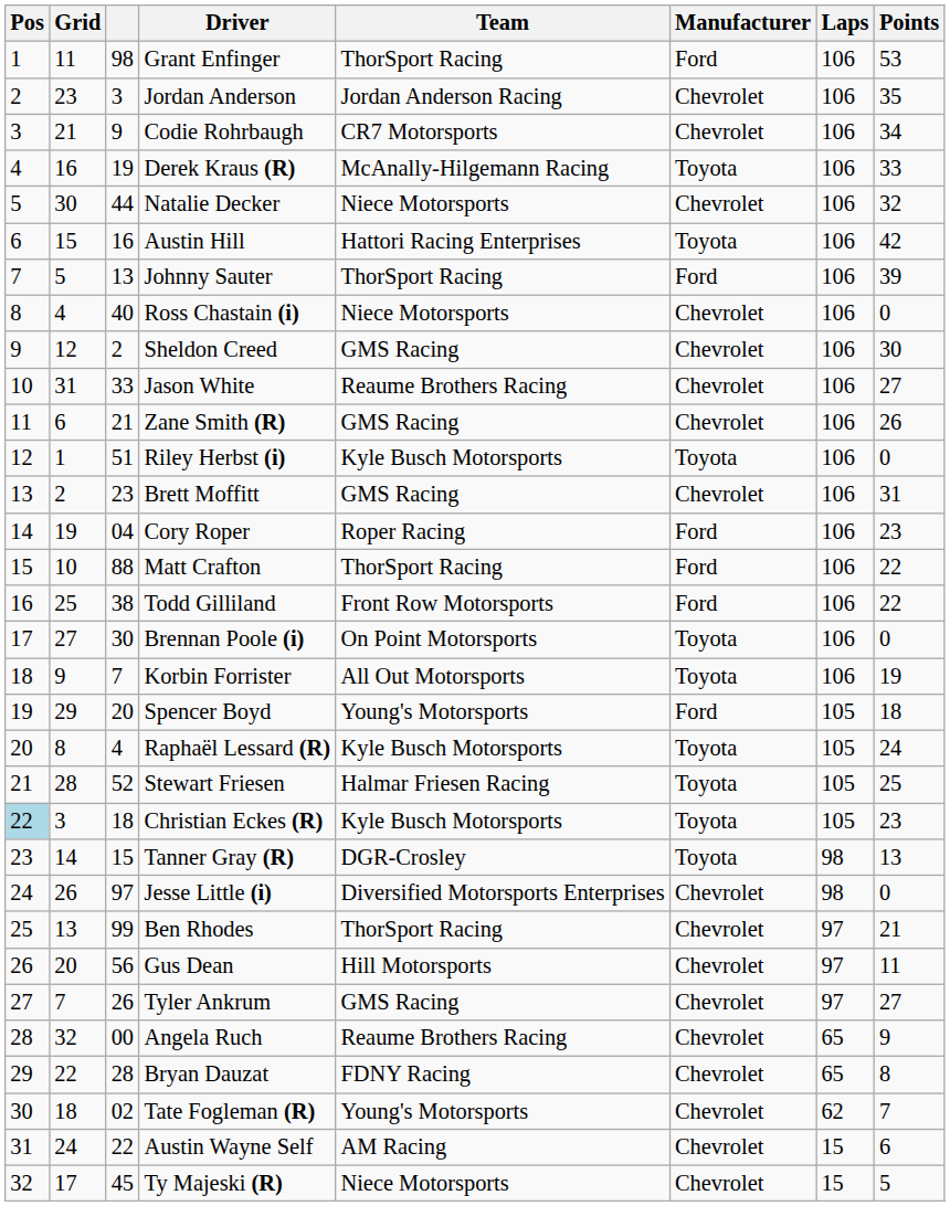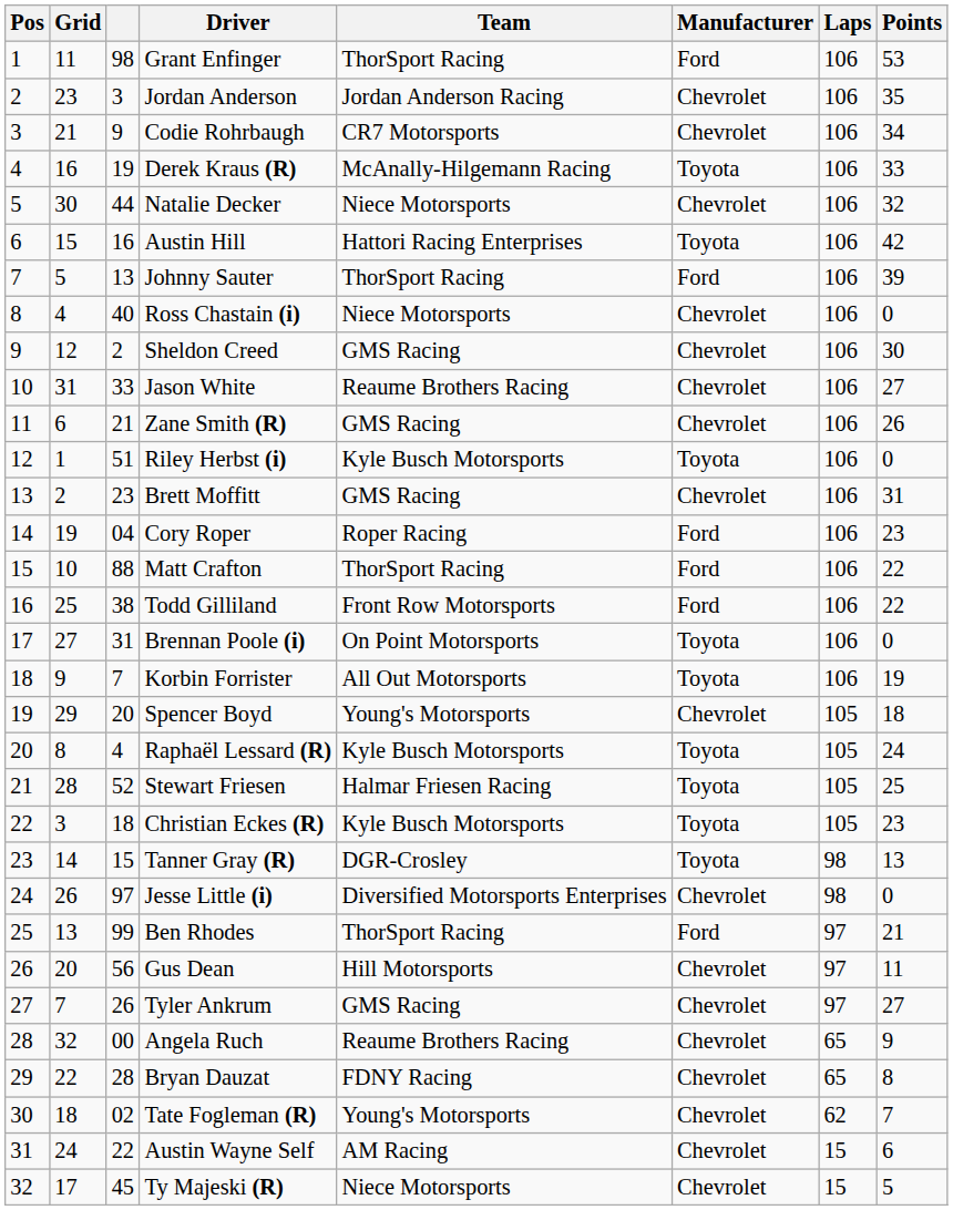Brennan Poole (i) | column 3: 30 -> 31
Spencer Boyd | Manufacturer: Ford -> Chevrolet
Christian Eckes (R) | Pos: lightblue background -> no background
Ben Rhodes | Manufacturer: Chevrolet -> Ford
